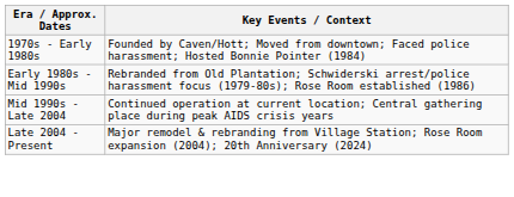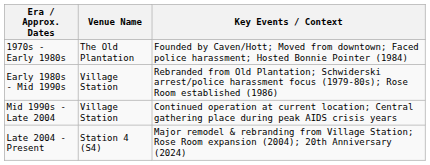+ column: Venue Name | The Old Plantation | Village Station | Village Station | Station 4 (S4)
